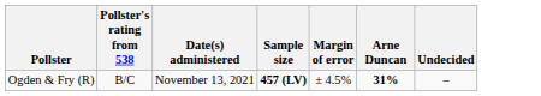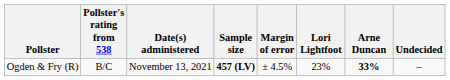+ column: Lori Lightfoot | 23%
Ogden & Fry (R) | Arne Duncan: 31% -> 33%
